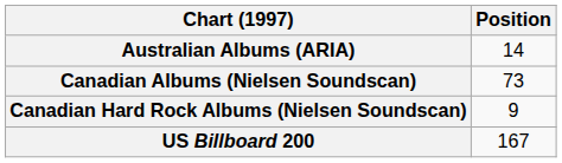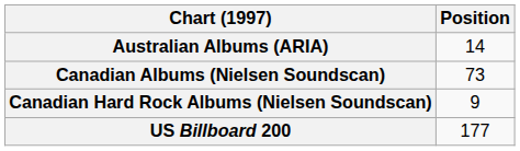US Billboard 200 | Position: 167 -> 177
